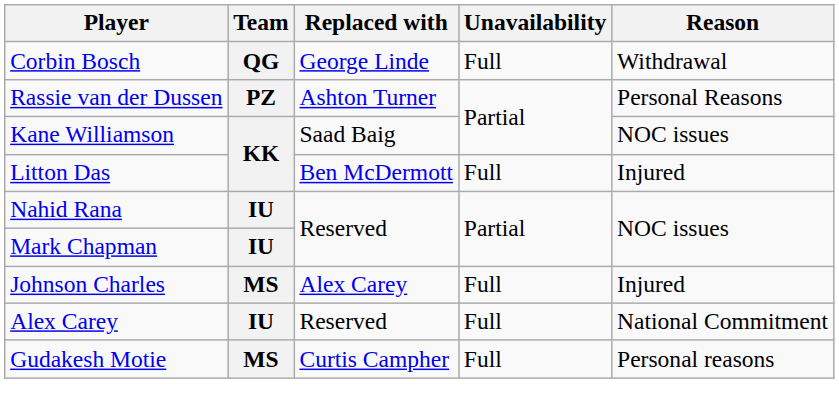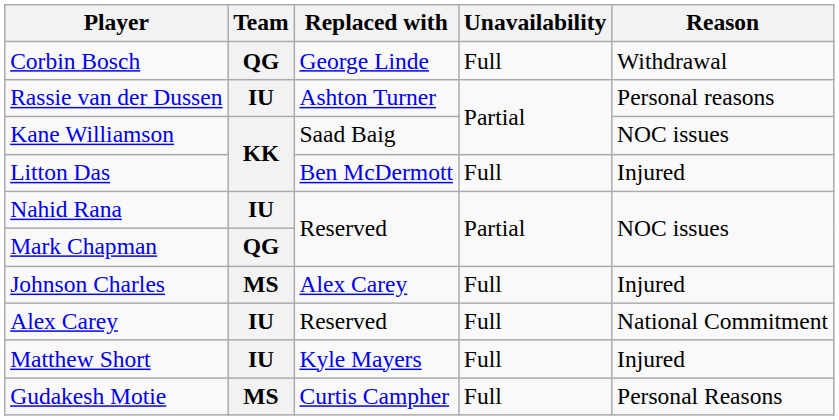Rassie van der Dussen | Team: PZ -> IU
Rassie van der Dussen | Reason: Personal Reasons -> Personal reasons
Mark Chapman | Team: IU -> QG
+ row: Matthew Short | IU | Kyle Mayers | Full | Injured
Gudakesh Motie | Reason: Personal reasons -> Personal Reasons
